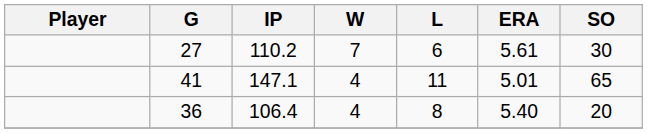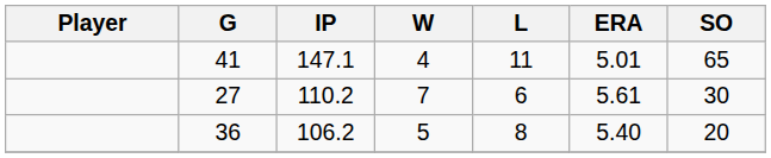rows swapped: 41 <-> 27
36 | IP: 106.4 -> 106.2
36 | W: 4 -> 5
